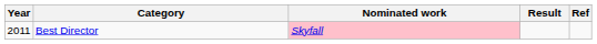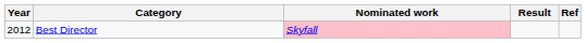Best Director | Year: 2011 -> 2012
